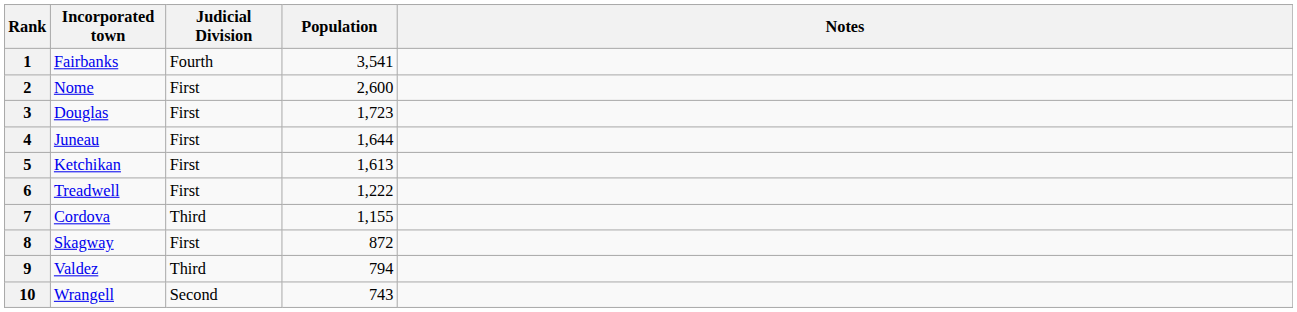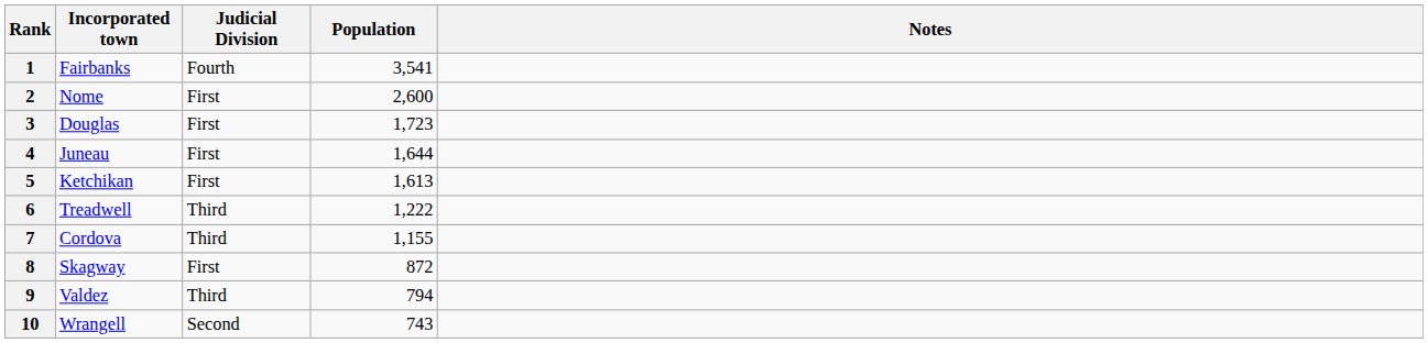6 | Judicial Division: First -> Third
